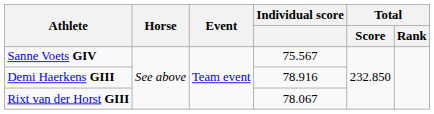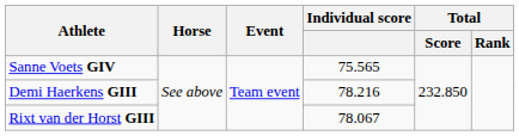Sanne Voets GIV | Individual score: 75.567 -> 75.565
Demi Haerkens GIII | Individual score: 78.916 -> 78.216
